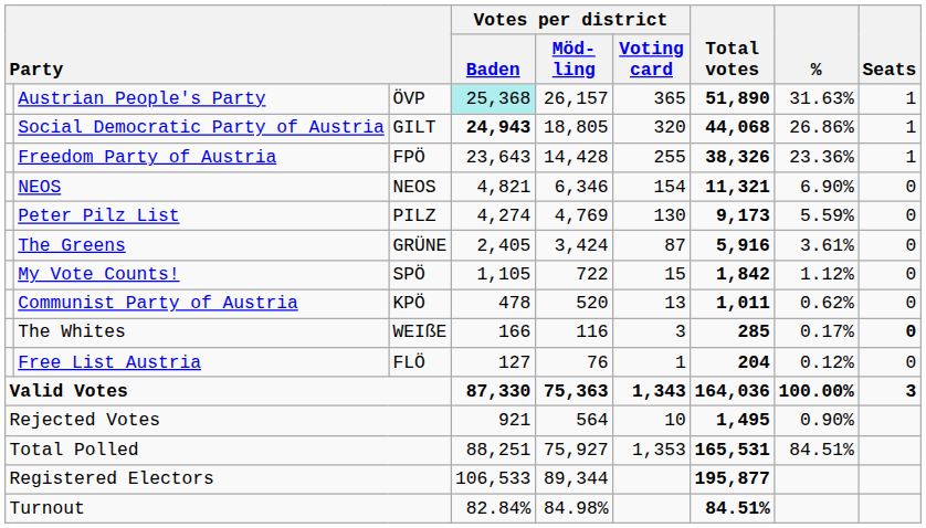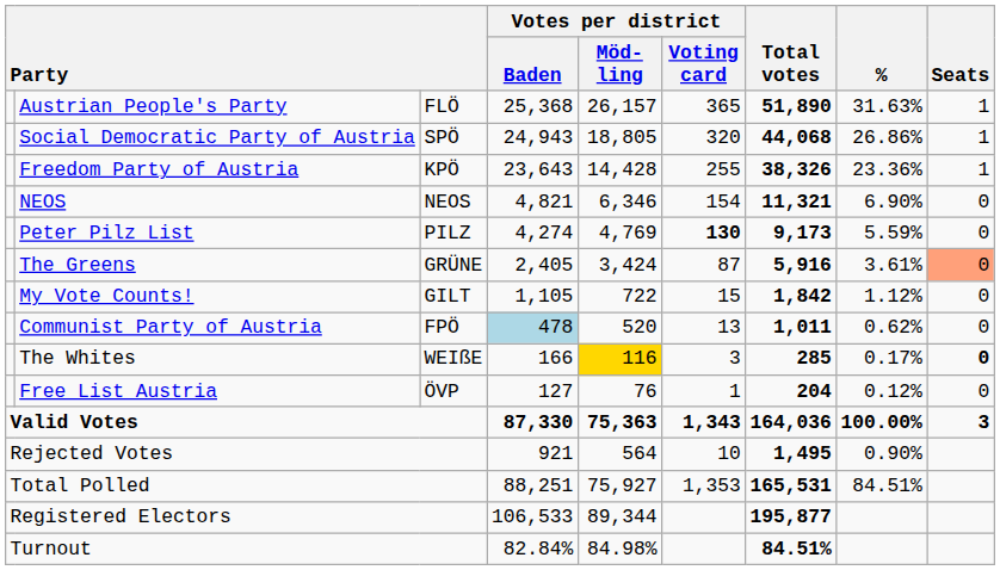Austrian People's Party | column 3: ÖVP -> FLÖ
Austrian People's Party | Votes per district / Baden: paleturquoise background -> no background
Social Democratic Party of Austria | column 3: GILT -> SPÖ
Social Democratic Party of Austria | Votes per district / Baden: bold -> normal
Freedom Party of Austria | column 3: FPÖ -> KPÖ
Peter Pilz List | Votes per district / Voting card: normal -> bold
The Greens | Seats: no background -> lightsalmon background
My Vote Counts! | column 3: SPÖ -> GILT
Communist Party of Austria | column 3: KPÖ -> FPÖ
Communist Party of Austria | Votes per district / Baden: no background -> lightblue background
The Whites | Votes per district / Möd- ling: no background -> gold background
Free List Austria | column 3: FLÖ -> ÖVP
